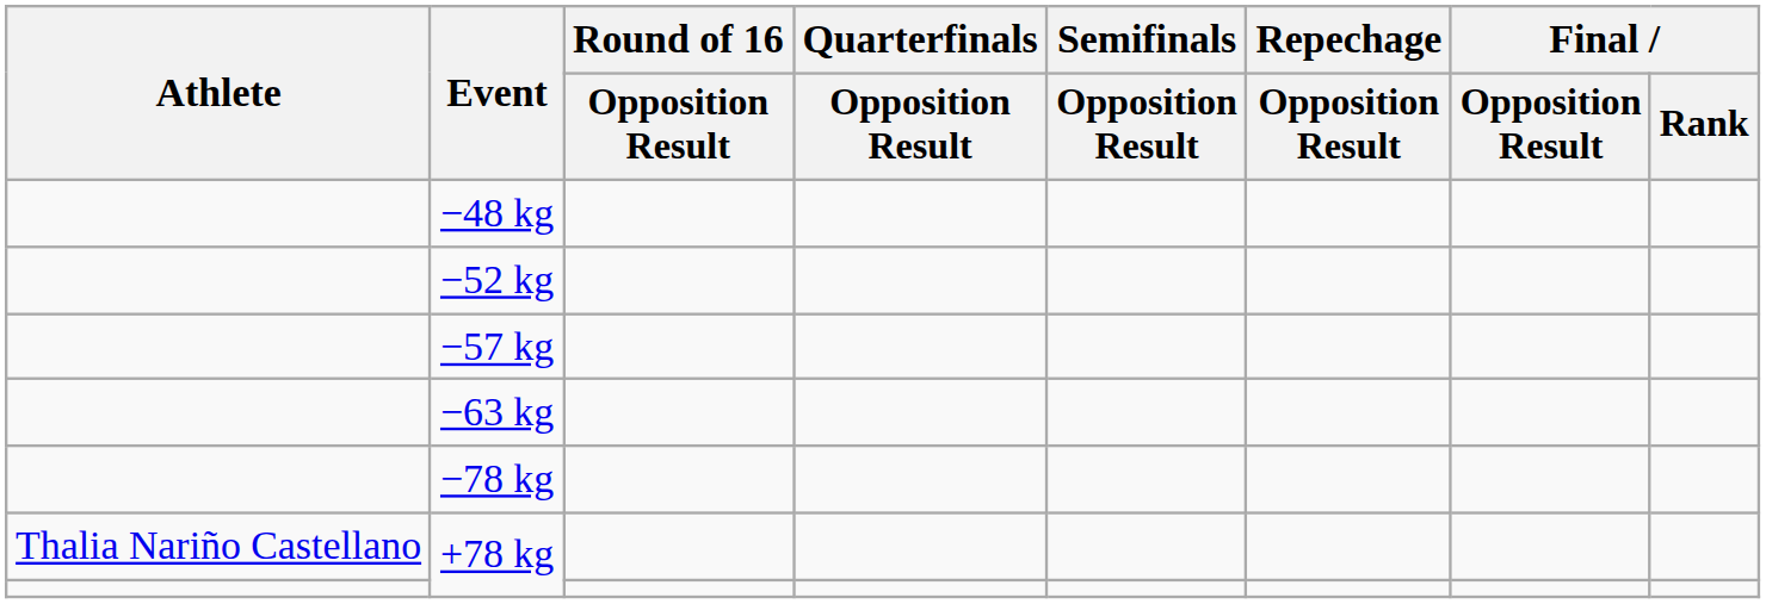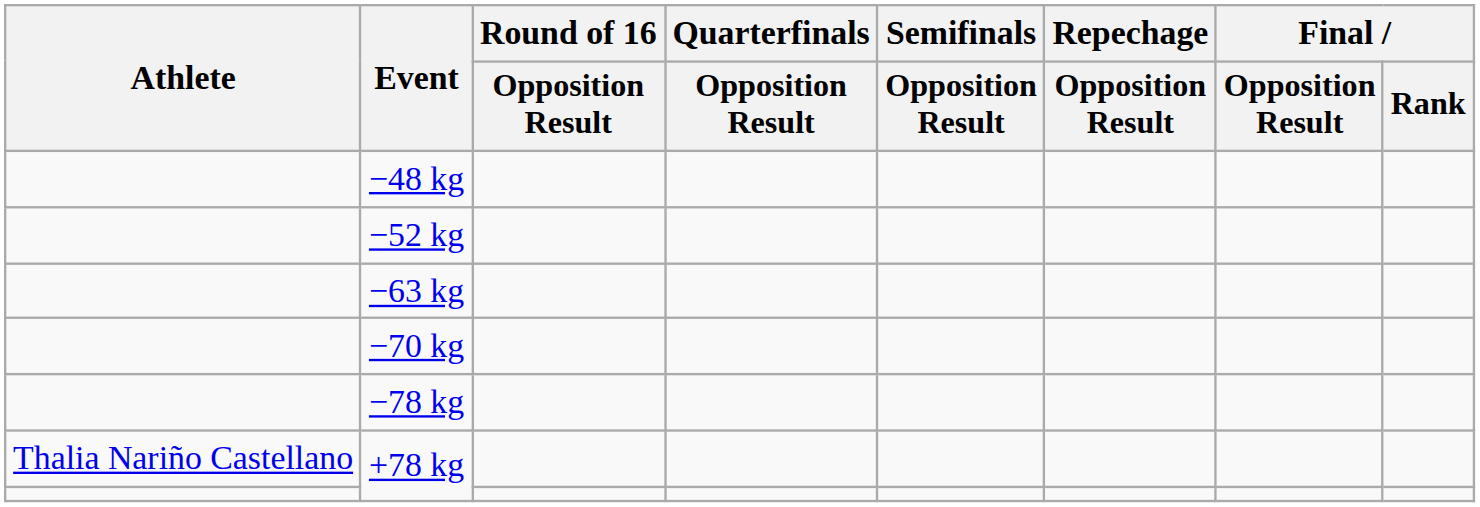- row: −57 kg
+ row: −70 kg
